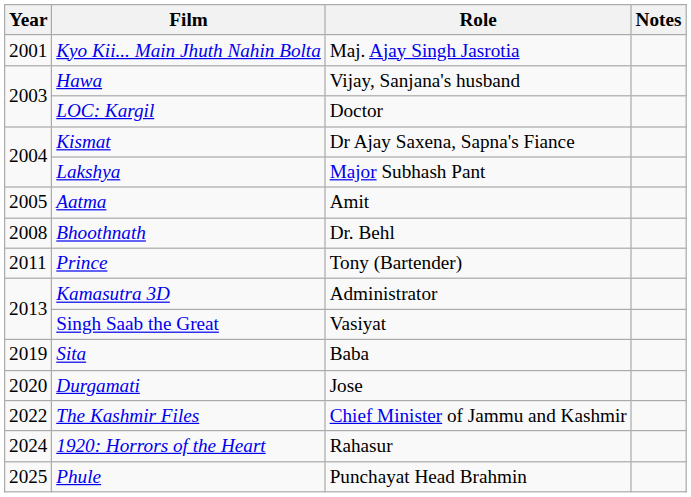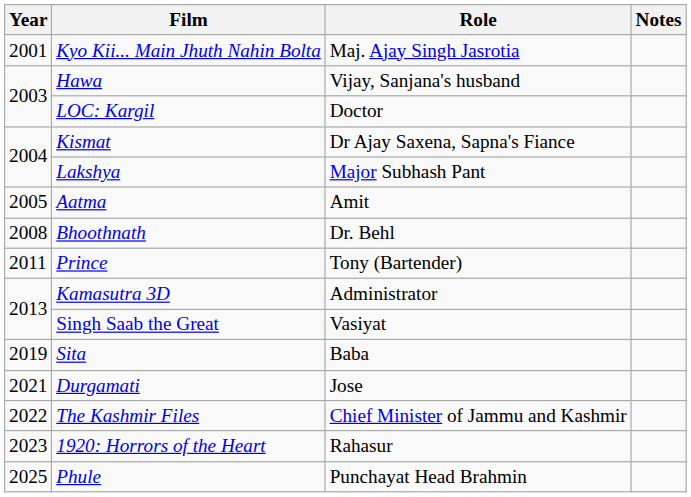Durgamati | Year: 2020 -> 2021
1920: Horrors of the Heart | Year: 2024 -> 2023
